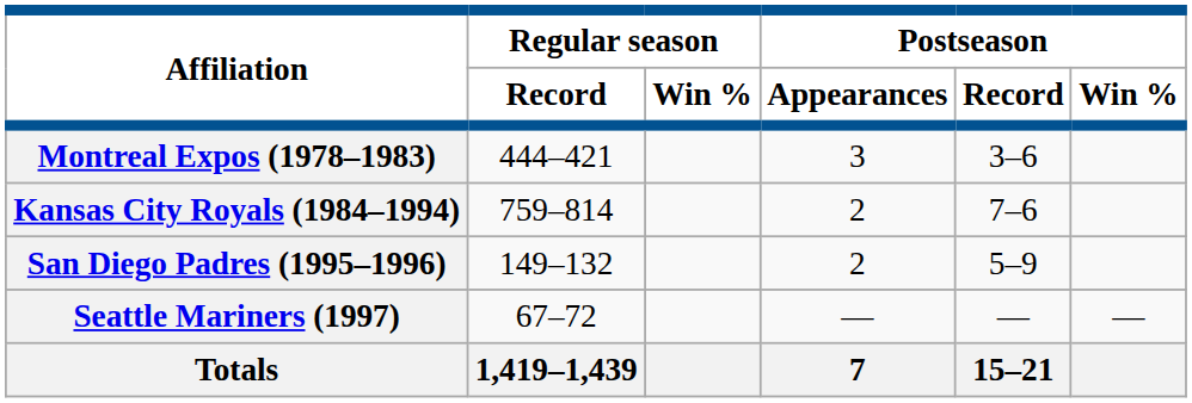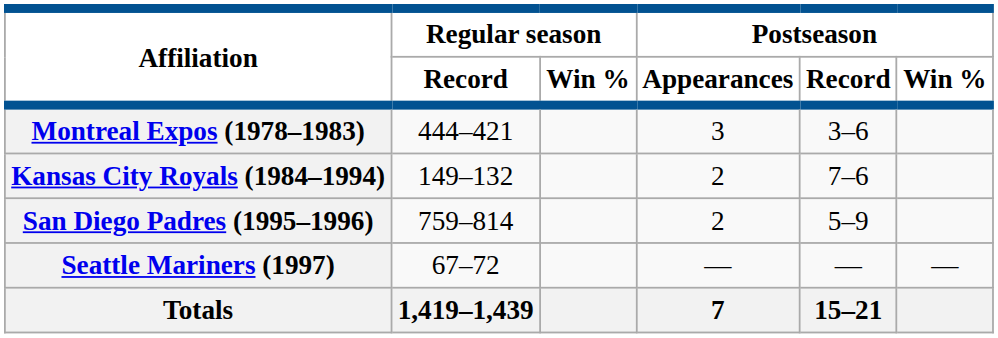Kansas City Royals (1984–1994) | Regular season / Record: 759–814 -> 149–132
San Diego Padres (1995–1996) | Regular season / Record: 149–132 -> 759–814
